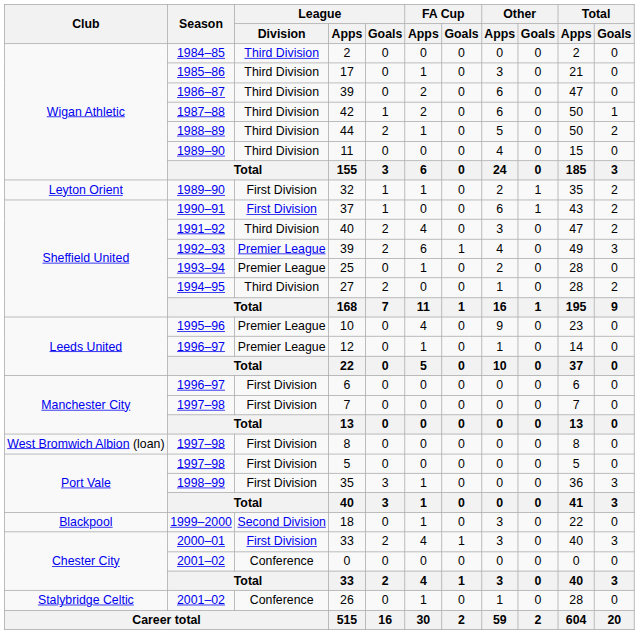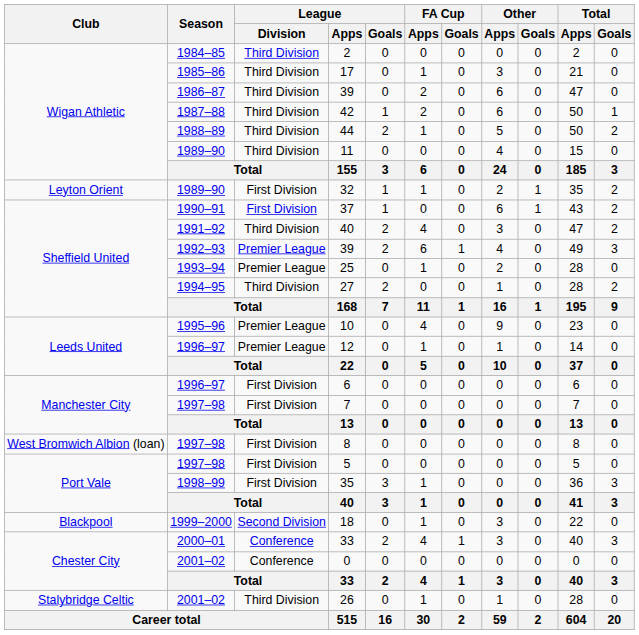2000–01 / 33 | League / Division: First Division -> Conference
26 | League / Division: Conference -> Third Division
